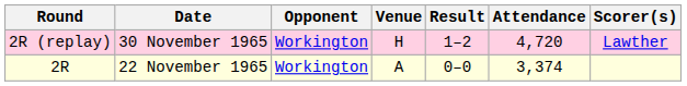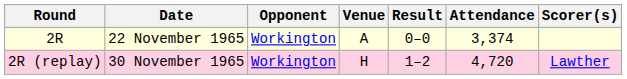rows swapped: 2R <-> 2R (replay)
